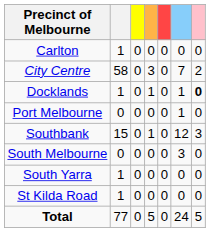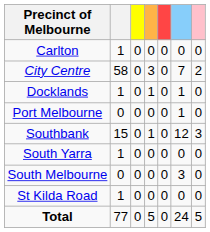Docklands | column 7: bold -> normal
rows swapped: South Melbourne <-> South Yarra
